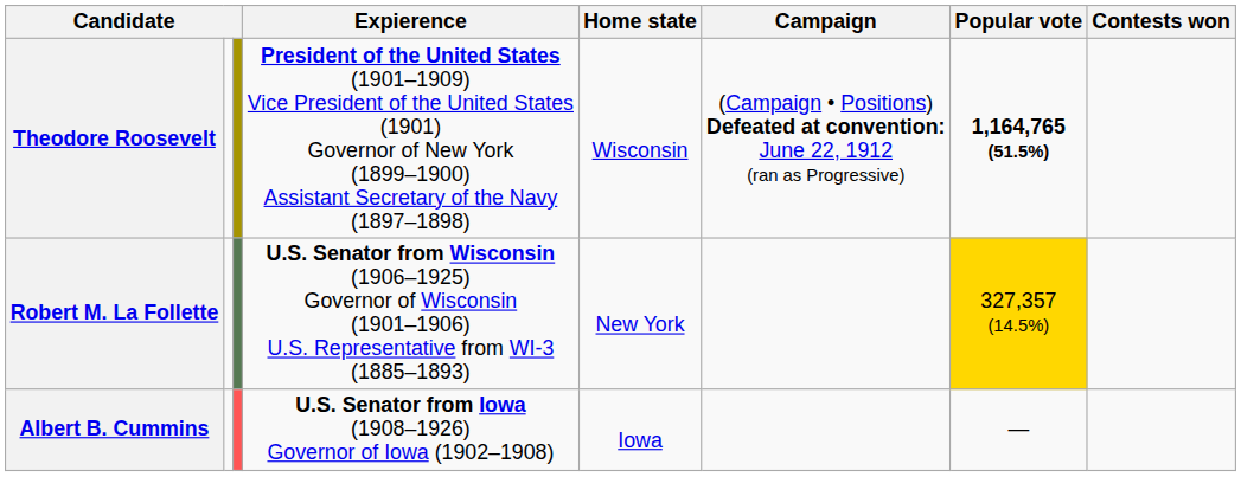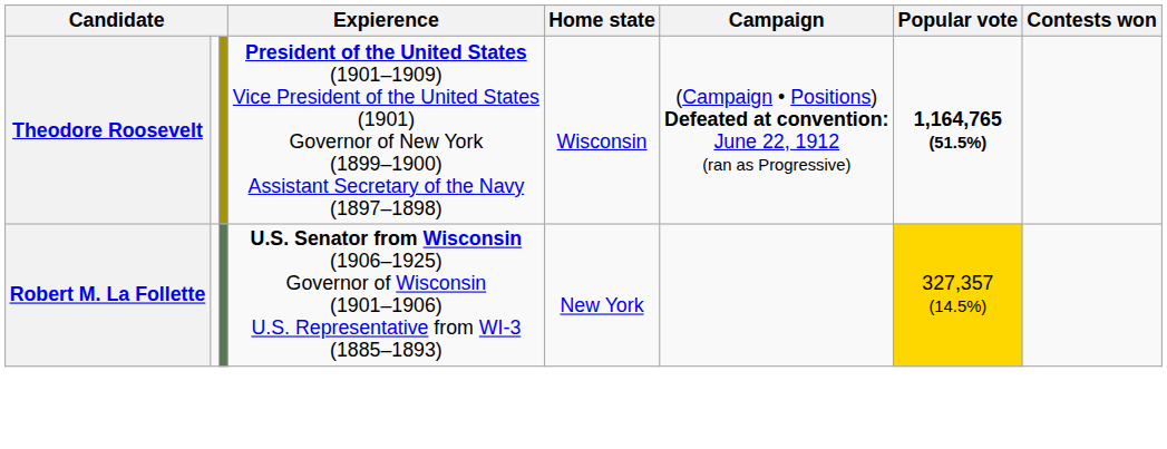- row: Albert B. Cummins | U.S. Senator from Iowa (1908–1926) Governor of Iowa (1902–1908) | Iowa | —
